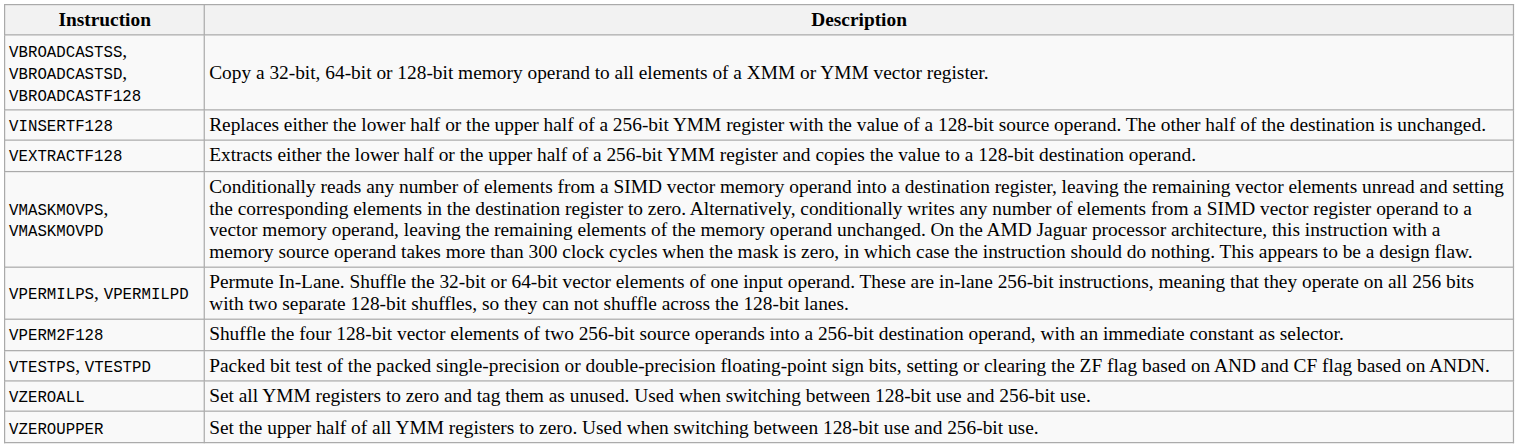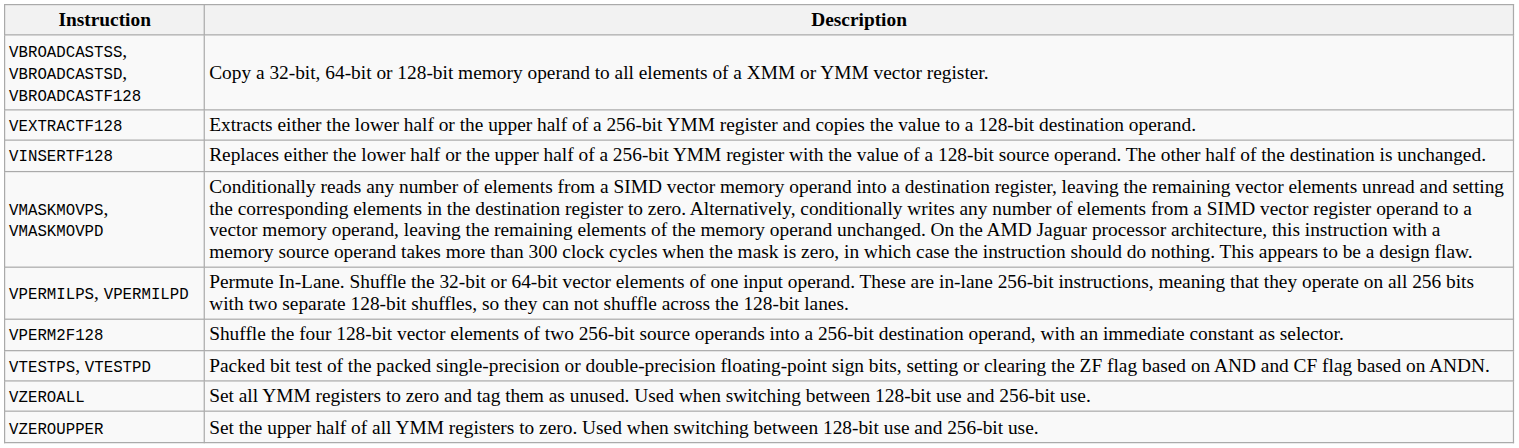rows swapped: VINSERTF128 <-> VEXTRACTF128
